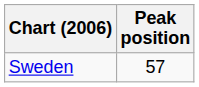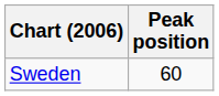Sweden | Peak position: 57 -> 60
